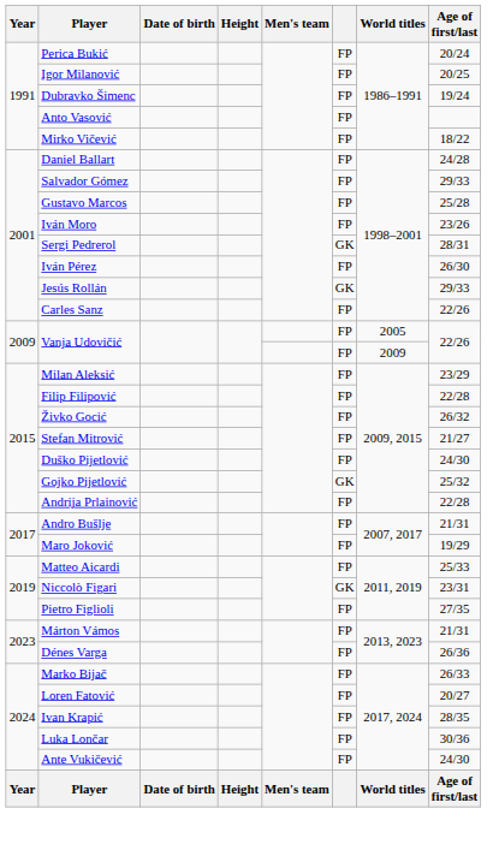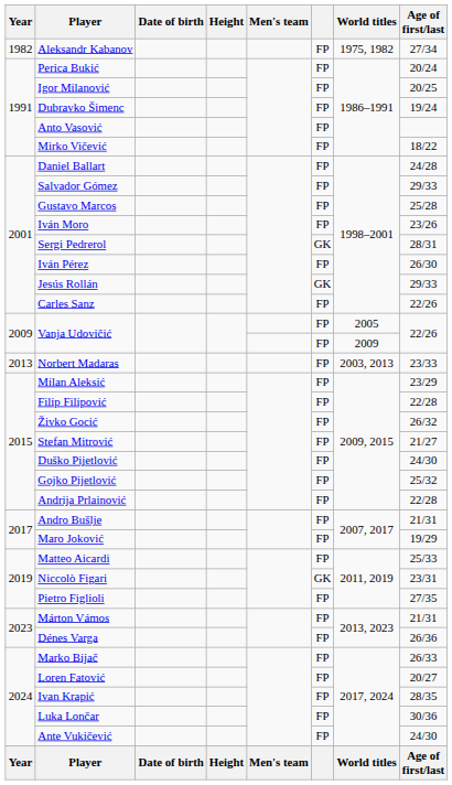+ row: 1982 | Aleksandr Kabanov | FP | 1975, 1982 | 27/34
+ row: 2013 | Norbert Madaras | FP | 2003, 2013 | 23/33
Gojko Pijetlović | column 6: GK -> FP
